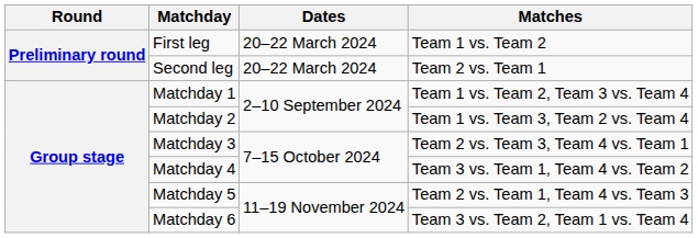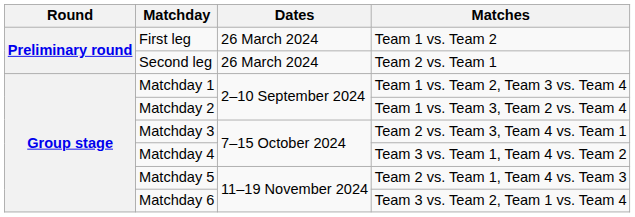First leg | Dates: 20–22 March 2024 -> 26 March 2024
Second leg | Dates: 20–22 March 2024 -> 26 March 2024
